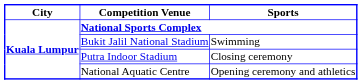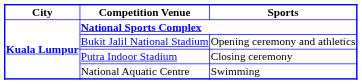Bukit Jalil National Stadium | Sports / National Sports Complex: Swimming -> Opening ceremony and athletics
National Aquatic Centre | Sports / National Sports Complex: Opening ceremony and athletics -> Swimming
